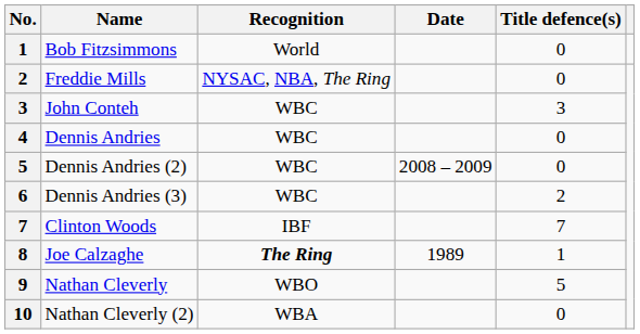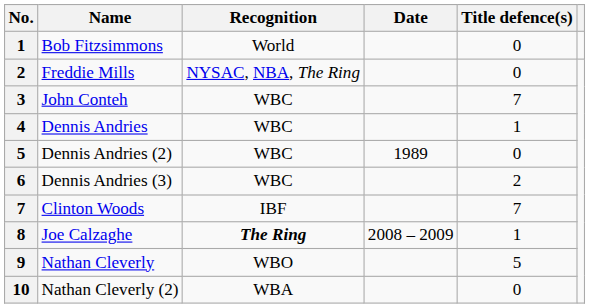John Conteh | Title defence(s): 3 -> 7
Dennis Andries | Title defence(s): 0 -> 1
Dennis Andries (2) | Date: 2008 – 2009 -> 1989
Joe Calzaghe | Date: 1989 -> 2008 – 2009
